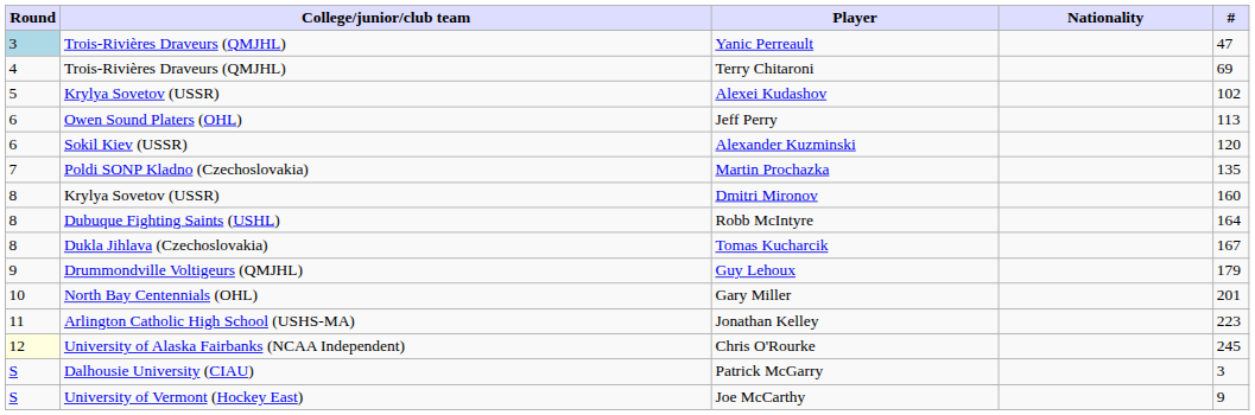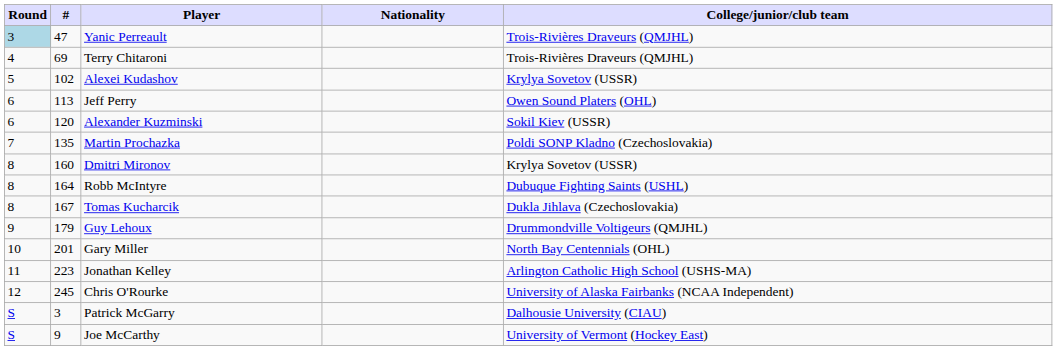columns swapped: # <-> College/junior/club team
Chris O'Rourke | Round: lightyellow background -> no background
